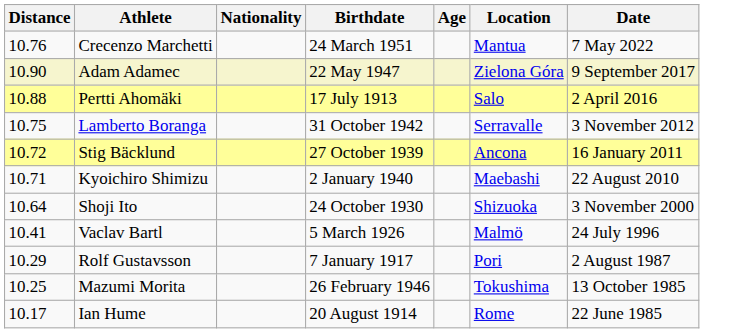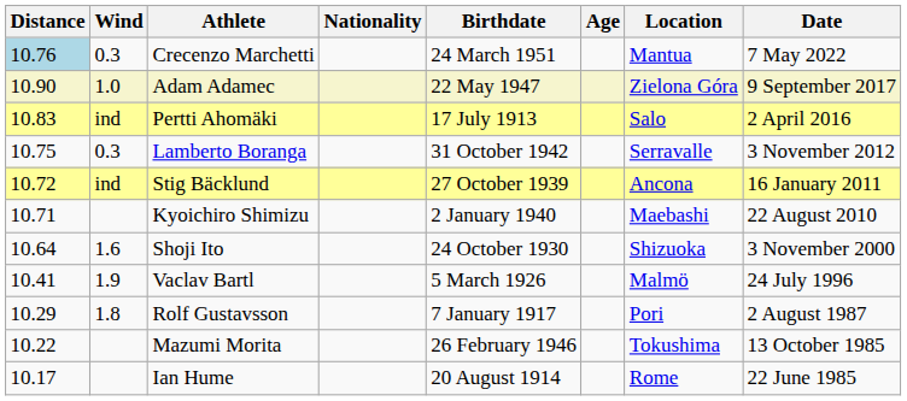+ column: Wind | 0.3 | 1.0 | ind | 0.3 | ind | 1.6 | 1.9 | 1.8
Crecenzo Marchetti | Distance: no background -> lightblue background
Pertti Ahomäki | Distance: 10.88 -> 10.83
Mazumi Morita | Distance: 10.25 -> 10.22
